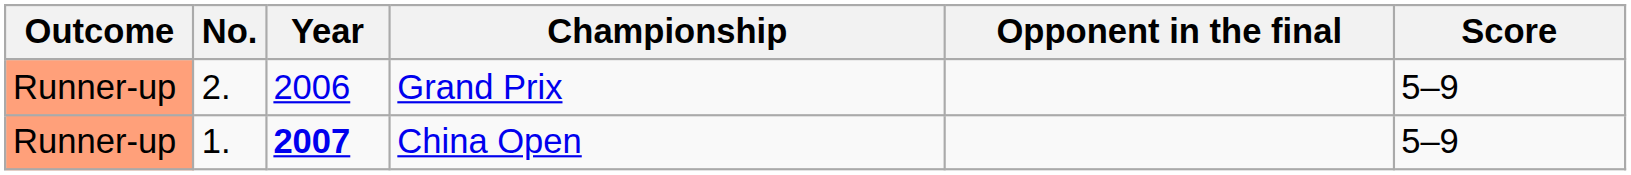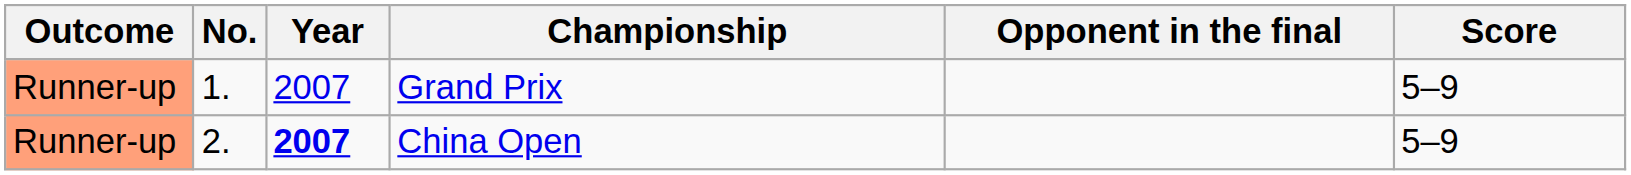Grand Prix | No.: 2. -> 1.
Grand Prix | Year: 2006 -> 2007
China Open | No.: 1. -> 2.
